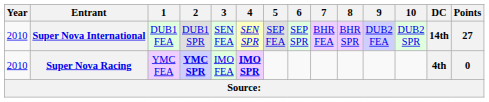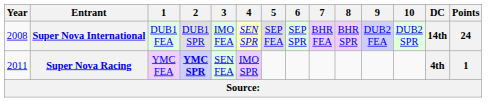Super Nova International | Year: 2010 -> 2008
Super Nova International | 3: SEN FEA -> IMO FEA
Super Nova International | Points: 27 -> 24
Super Nova Racing | Year: 2010 -> 2011
Super Nova Racing | 3: IMO FEA -> SEN FEA
Super Nova Racing | 4: bold -> normal
Super Nova Racing | Points: 0 -> 1
